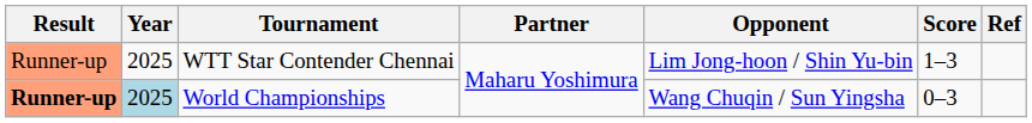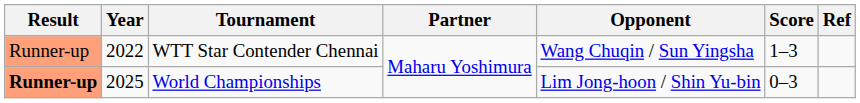WTT Star Contender Chennai | Year: 2025 -> 2022
WTT Star Contender Chennai | Opponent: Lim Jong-hoon / Shin Yu-bin -> Wang Chuqin / Sun Yingsha
World Championships | Year: lightblue background -> no background
World Championships | Opponent: Wang Chuqin / Sun Yingsha -> Lim Jong-hoon / Shin Yu-bin
